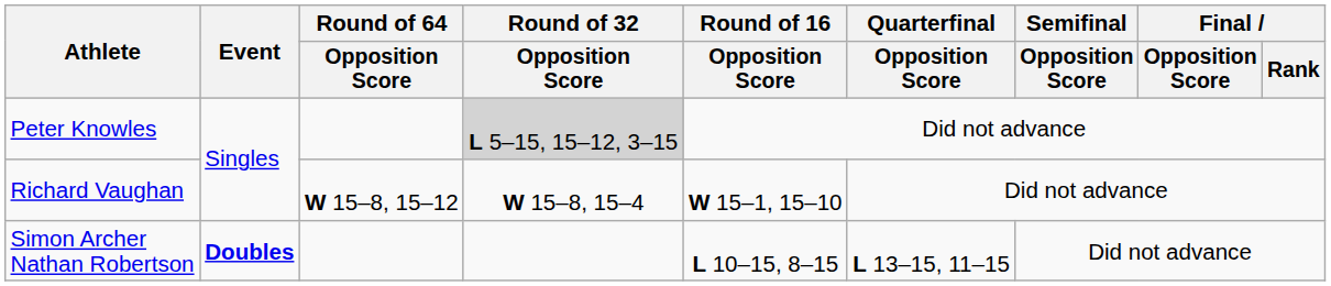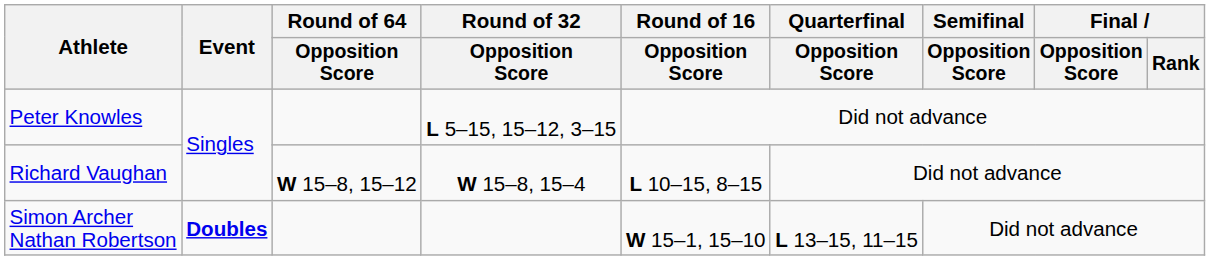Peter Knowles | Round of 32 / Opposition Score: lightgrey background -> no background
Richard Vaughan | Round of 16 / Opposition Score: W 15–1, 15–10 -> L 10–15, 8–15
Simon Archer Nathan Robertson | Round of 16 / Opposition Score: L 10–15, 8–15 -> W 15–1, 15–10
